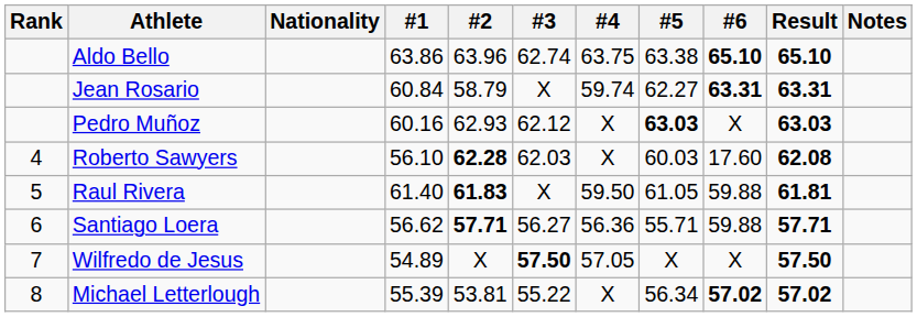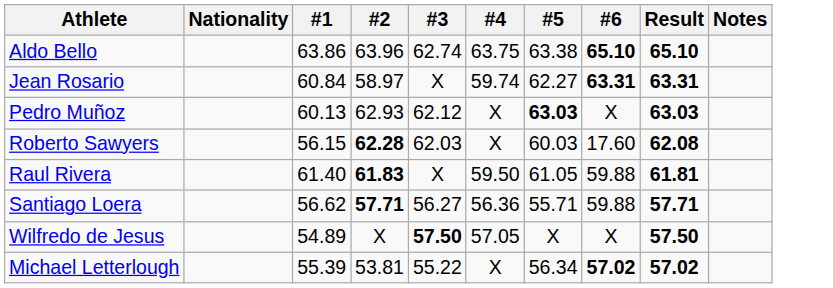- column: Rank | 4 | 5 | 6 | 7 | 8
Jean Rosario | #2: 58.79 -> 58.97
Pedro Muñoz | #1: 60.16 -> 60.13
Roberto Sawyers | #1: 56.10 -> 56.15
